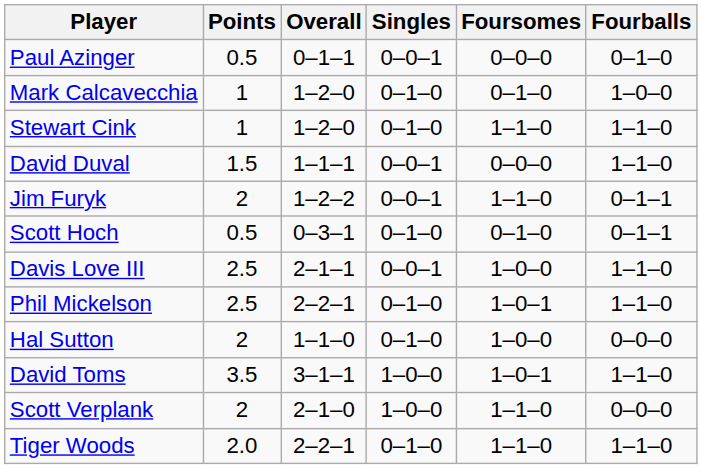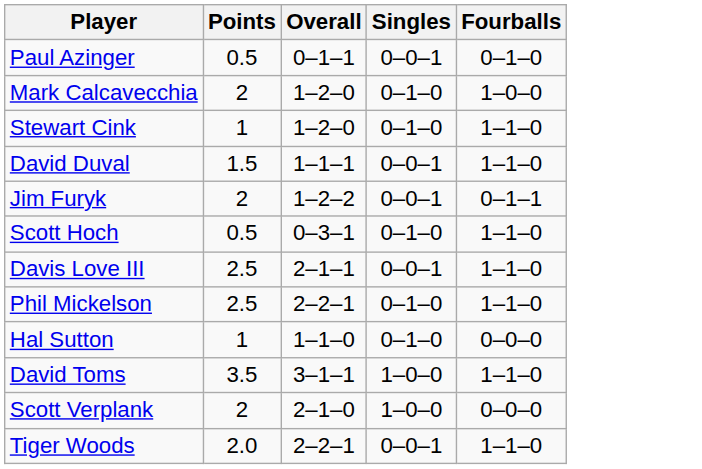- column: Foursomes | 0–0–0 | 0–1–0 | 1–1–0 | 0–0–0 | 1–1–0 | 0–1–0 | 1–0–0 | 1–0–1 | 1–0–0 | 1–0–1 | 1–1–0 | 1–1–0
Mark Calcavecchia | Points: 1 -> 2
Scott Hoch | Fourballs: 0–1–1 -> 1–1–0
Hal Sutton | Points: 2 -> 1
Tiger Woods | Singles: 0–1–0 -> 0–0–1
